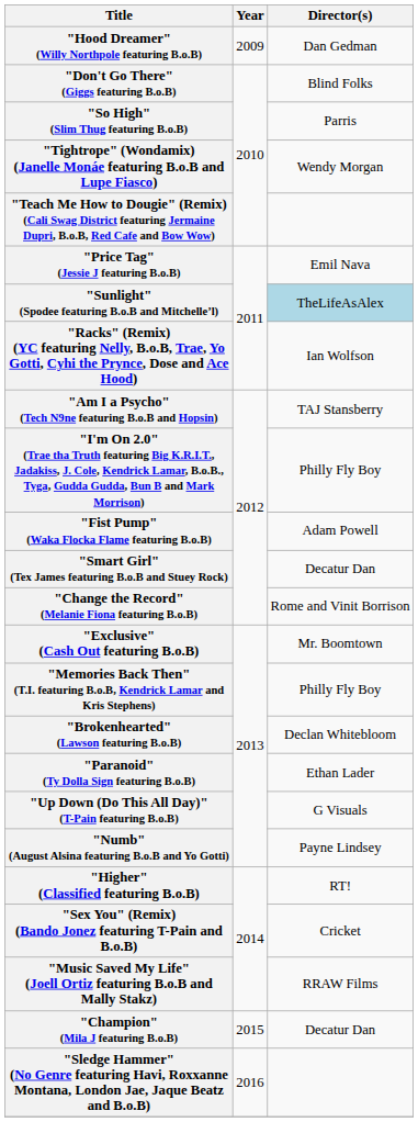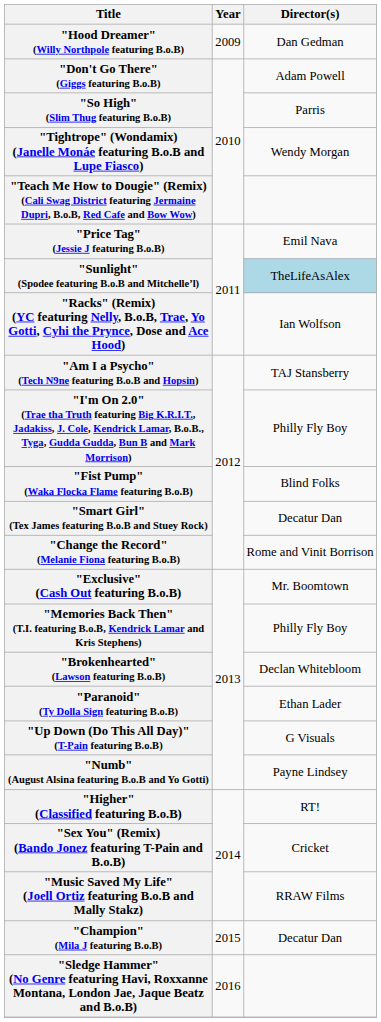"Don't Go There" (Giggs featuring B.o.B) | Director(s): Blind Folks -> Adam Powell
"Fist Pump" (Waka Flocka Flame featuring B.o.B) | Director(s): Adam Powell -> Blind Folks
